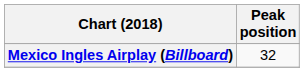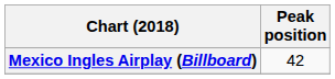Mexico Ingles Airplay (Billboard) | Peak position: 32 -> 42
